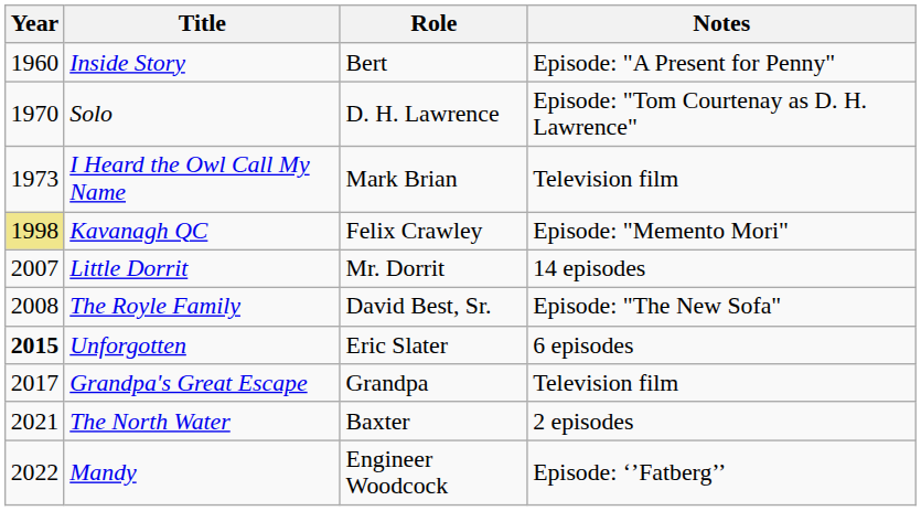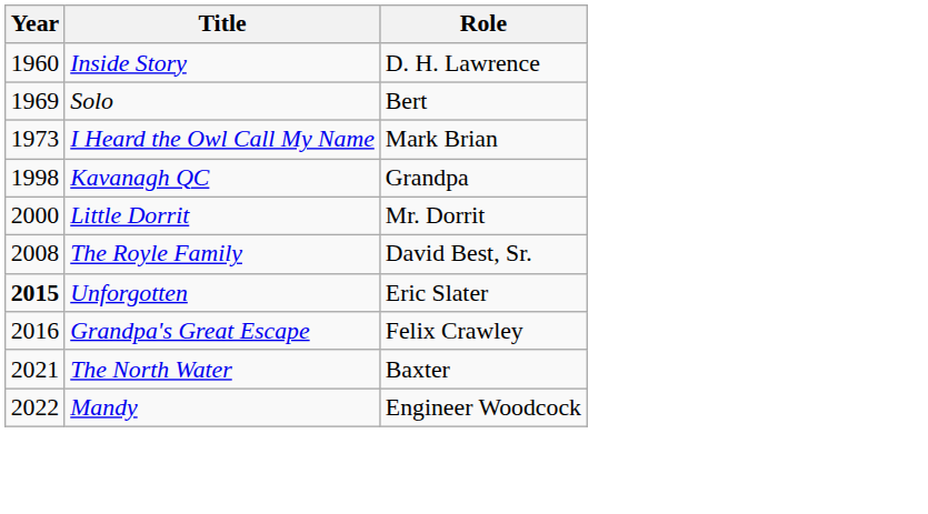- column: Notes | Episode: "A Present for Penny" | Episode: "Tom Courtenay as D. H. Lawrence" | Television film | Episode: "Memento Mori" | 14 episodes | Episode: "The New Sofa" | 6 episodes | Television film | 2 episodes | Episode: ‘’Fatberg’’
Inside Story | Role: Bert -> D. H. Lawrence
Solo | Year: 1970 -> 1969
Solo | Role: D. H. Lawrence -> Bert
Kavanagh QC | Year: khaki background -> no background
Kavanagh QC | Role: Felix Crawley -> Grandpa
Little Dorrit | Year: 2007 -> 2000
Grandpa's Great Escape | Year: 2017 -> 2016
Grandpa's Great Escape | Role: Grandpa -> Felix Crawley
